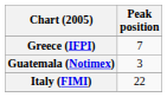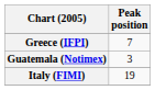Italy (FIMI) | Peak position: 22 -> 19
